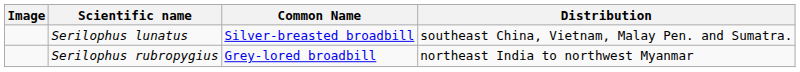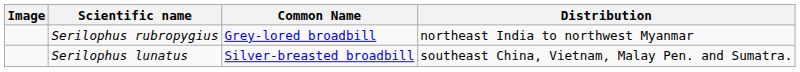rows swapped: Serilophus lunatus <-> Serilophus rubropygius
